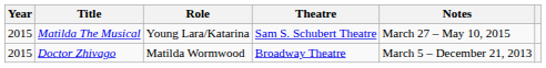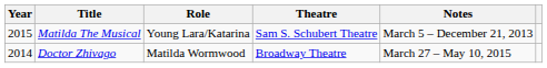Matilda The Musical | Notes: March 27 – May 10, 2015 -> March 5 – December 21, 2013
Doctor Zhivago | Year: 2015 -> 2014
Doctor Zhivago | Notes: March 5 – December 21, 2013 -> March 27 – May 10, 2015
